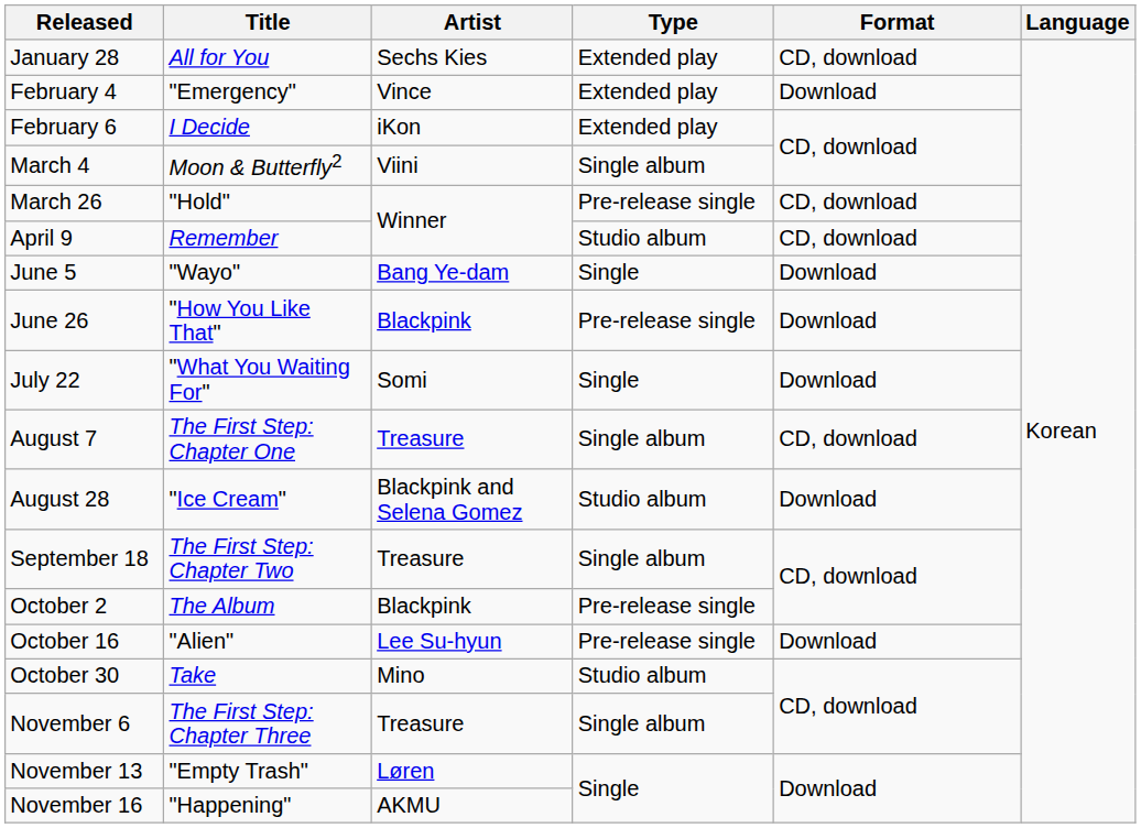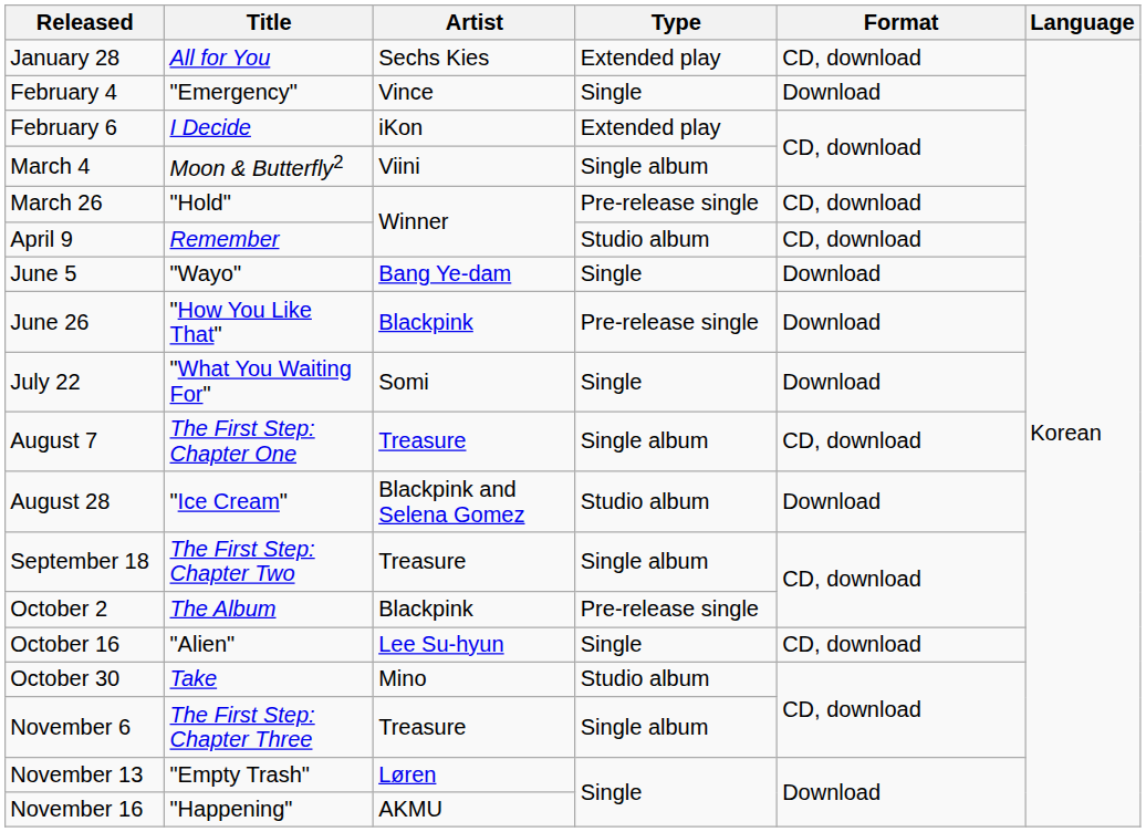February 4 | Type: Extended play -> Single
October 16 | Type: Pre-release single -> Single
October 16 | Format: Download -> CD, download
